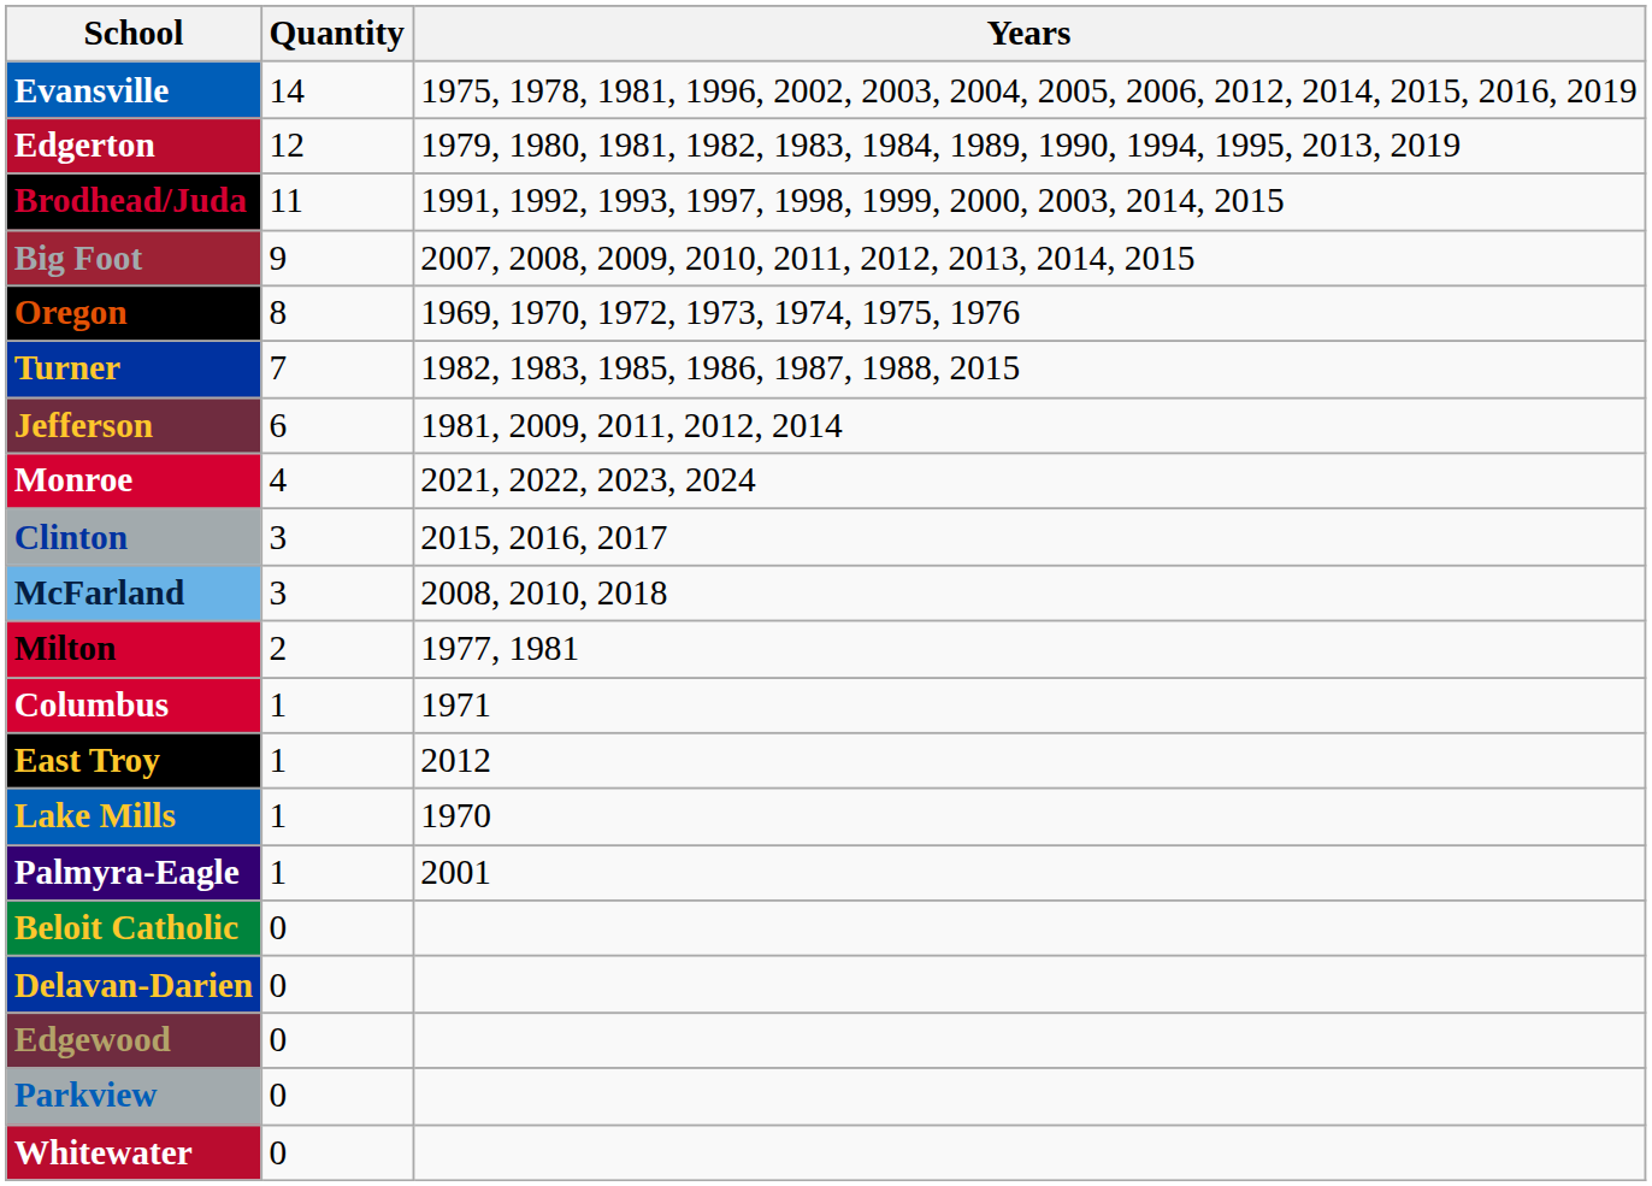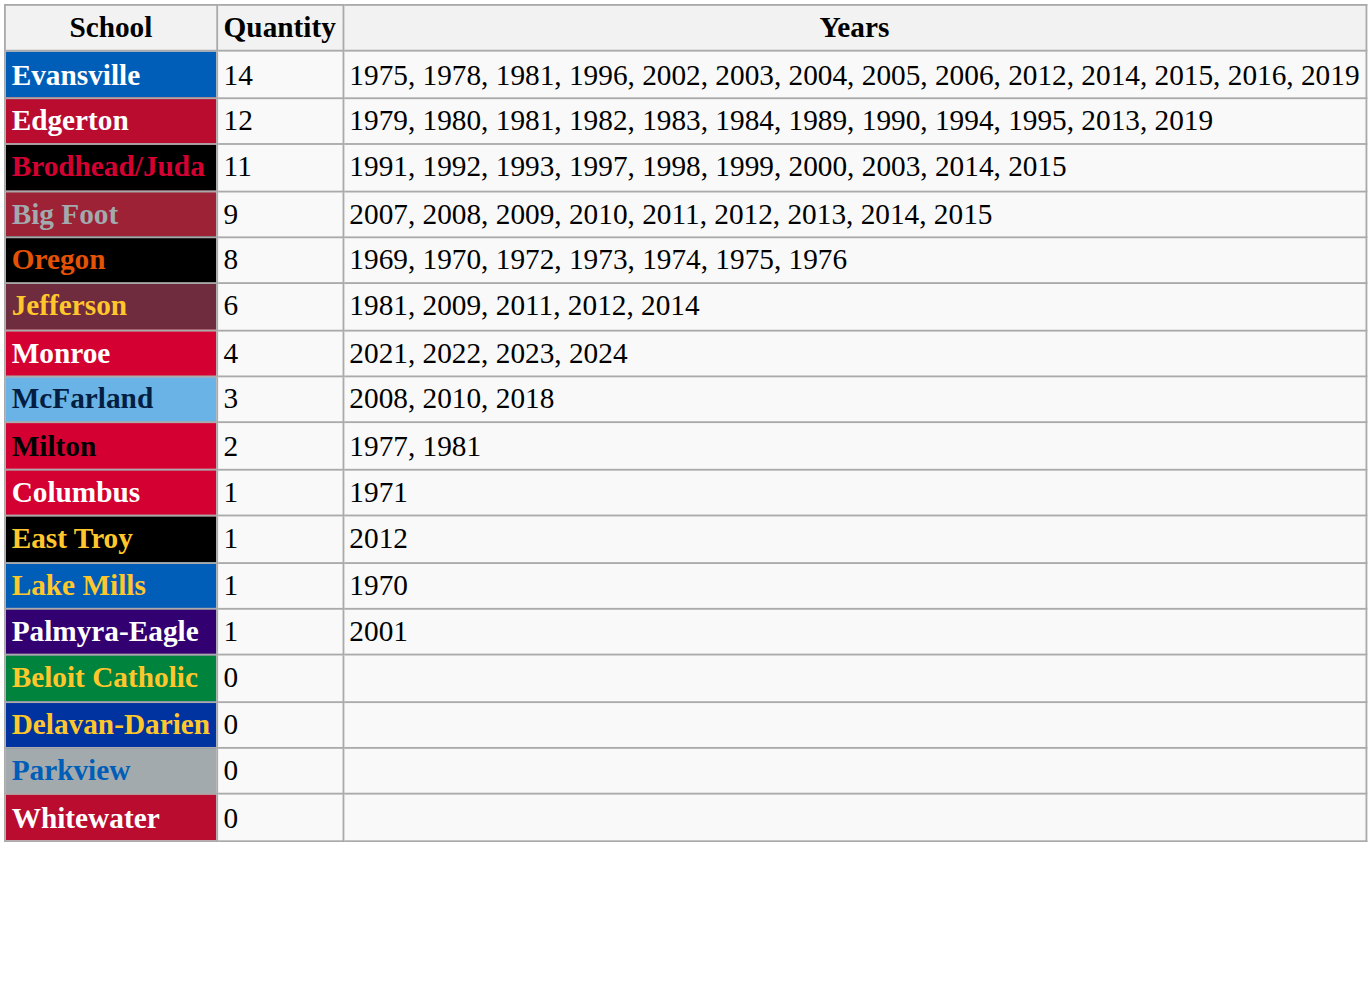- row: Turner | 7 | 1982, 1983, 1985, 1986, 1987, 1988, 2015
- row: Clinton | 3 | 2015, 2016, 2017
- row: Edgewood | 0
